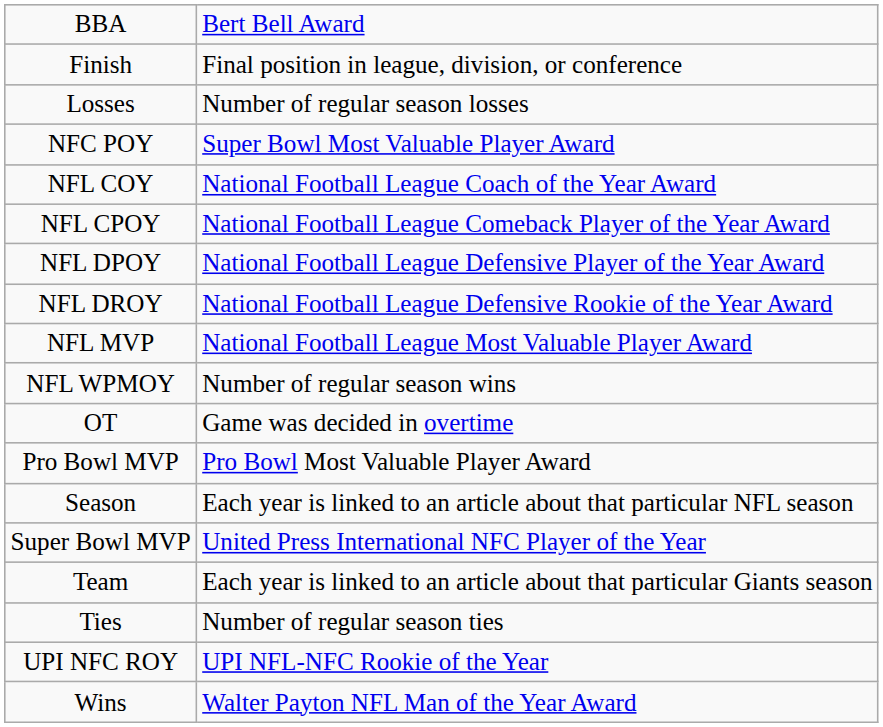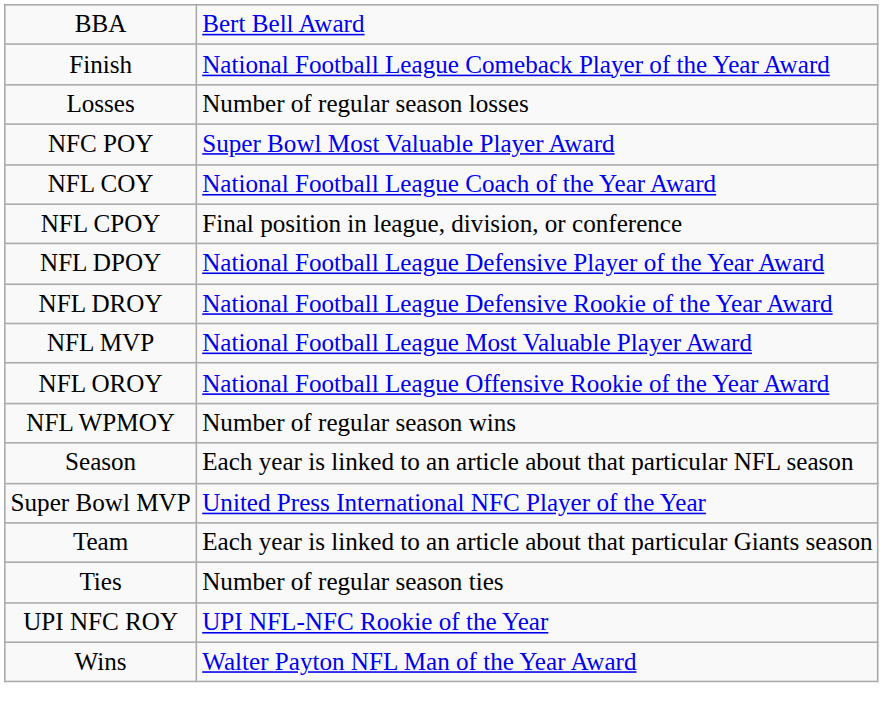Finish | column 2: Final position in league, division, or conference -> National Football League Comeback Player of the Year Award
NFL CPOY | column 2: National Football League Comeback Player of the Year Award -> Final position in league, division, or conference
+ row: NFL OROY | National Football League Offensive Rookie of the Year Award
- row: OT | Game was decided in overtime
- row: Pro Bowl MVP | Pro Bowl Most Valuable Player Award
